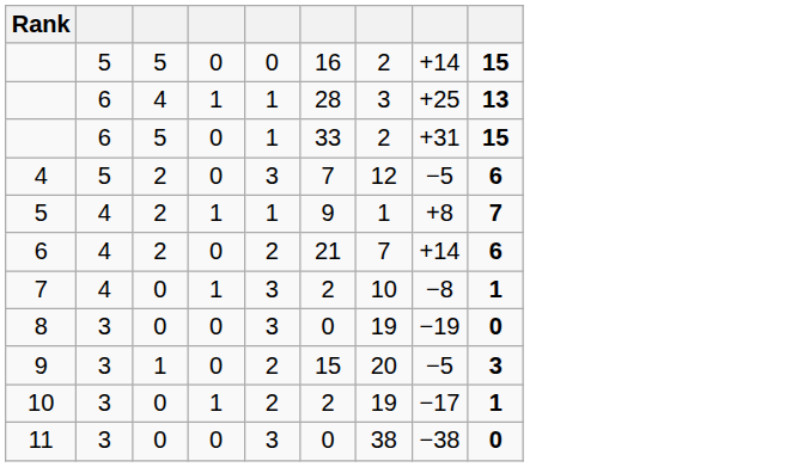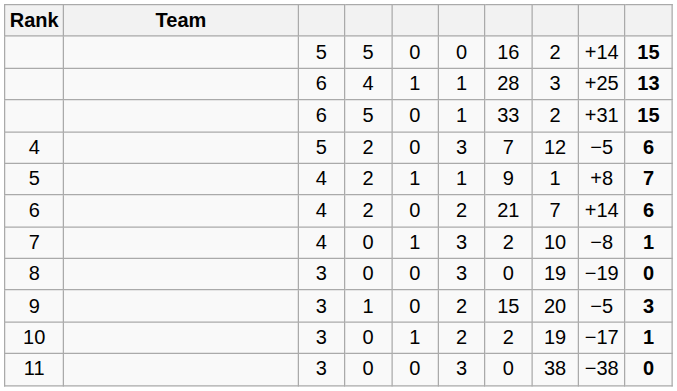+ column: Team
